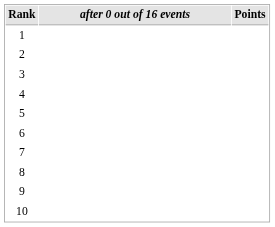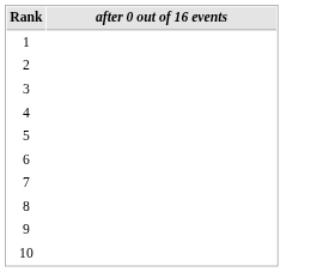- column: Points
